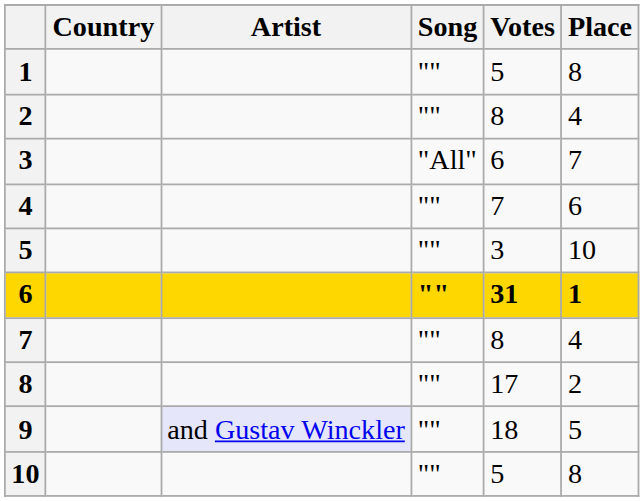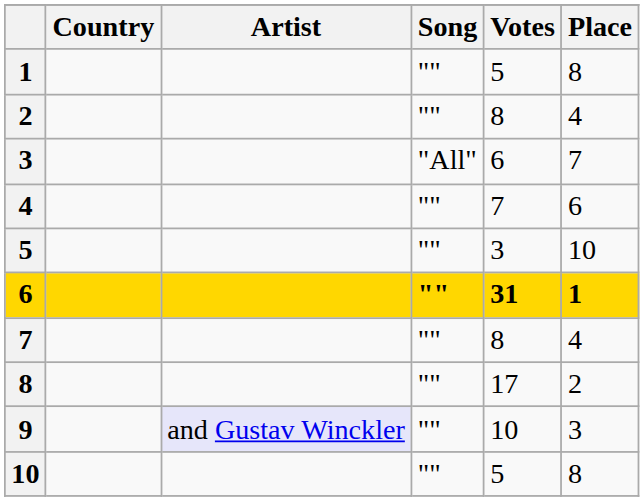9 | Votes: 18 -> 10
9 | Place: 5 -> 3
